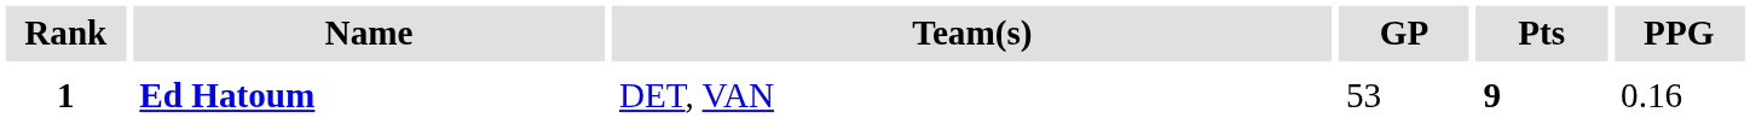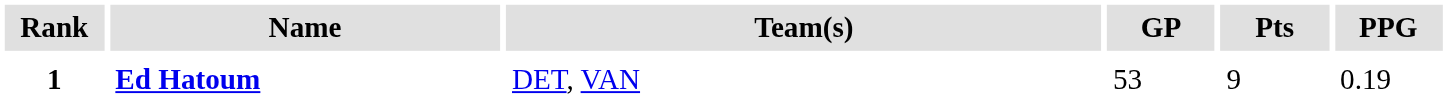1 | Pts: bold -> normal
1 | PPG: 0.16 -> 0.19
